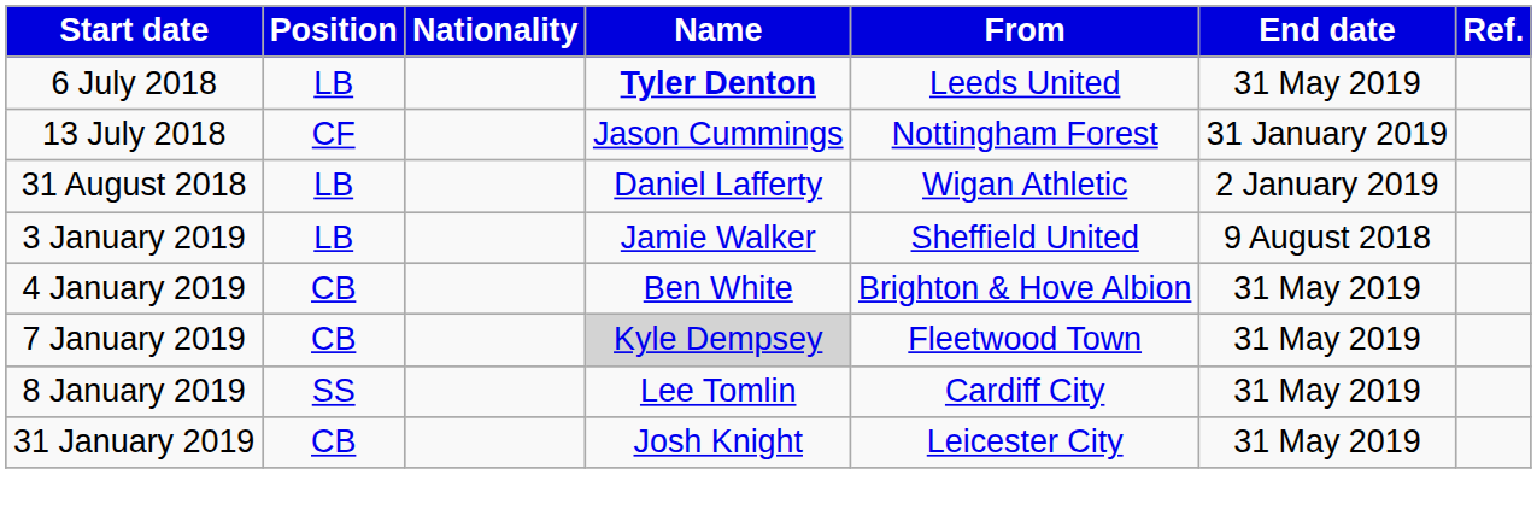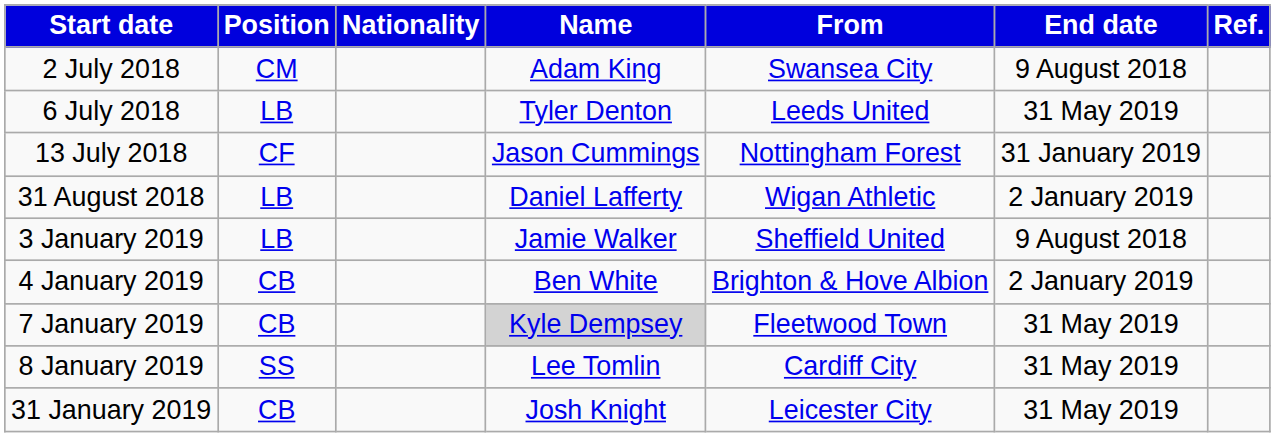+ row: 2 July 2018 | CM | Adam King | Swansea City | 9 August 2018
6 July 2018 | Name: bold -> normal
4 January 2019 | End date: 31 May 2019 -> 2 January 2019
